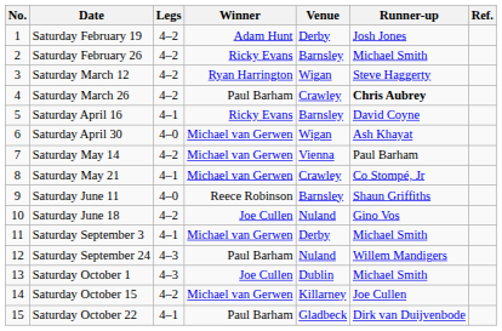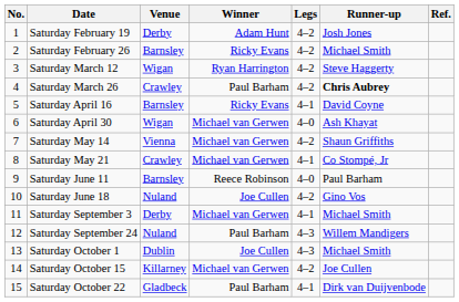columns swapped: Venue <-> Legs
Saturday May 14 | Runner-up: Paul Barham -> Shaun Griffiths
Saturday June 11 | Runner-up: Shaun Griffiths -> Paul Barham
